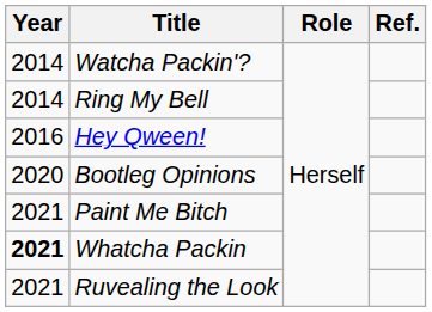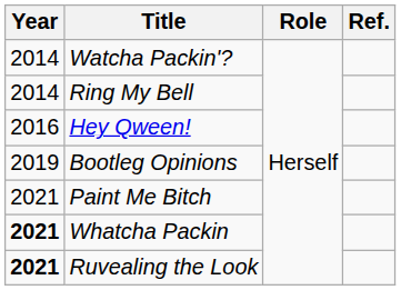Bootleg Opinions | Year: 2020 -> 2019
Ruvealing the Look | Year: normal -> bold
